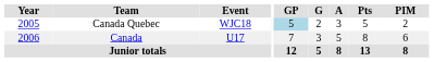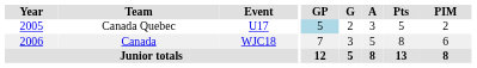Canada Quebec | Event: WJC18 -> U17
Canada | Event: U17 -> WJC18
